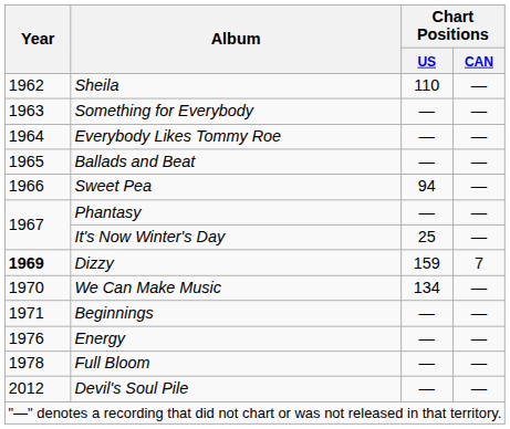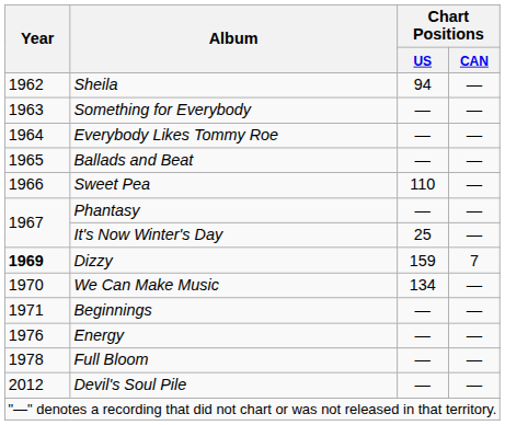Sheila | Chart Positions / US: 110 -> 94
Sweet Pea | Chart Positions / US: 94 -> 110
